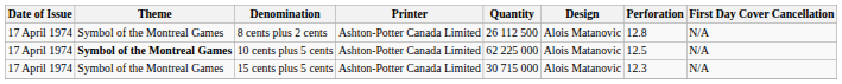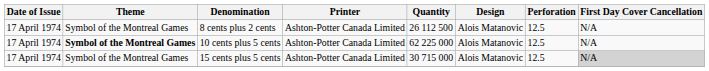8 cents plus 2 cents | Perforation: 12.8 -> 12.5
15 cents plus 5 cents | Perforation: 12.3 -> 12.5
15 cents plus 5 cents | First Day Cover Cancellation: no background -> lightgrey background
